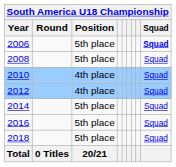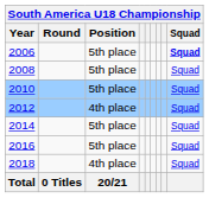2010 | Position: 4th place -> 5th place
2018 | Position: 5th place -> 4th place
